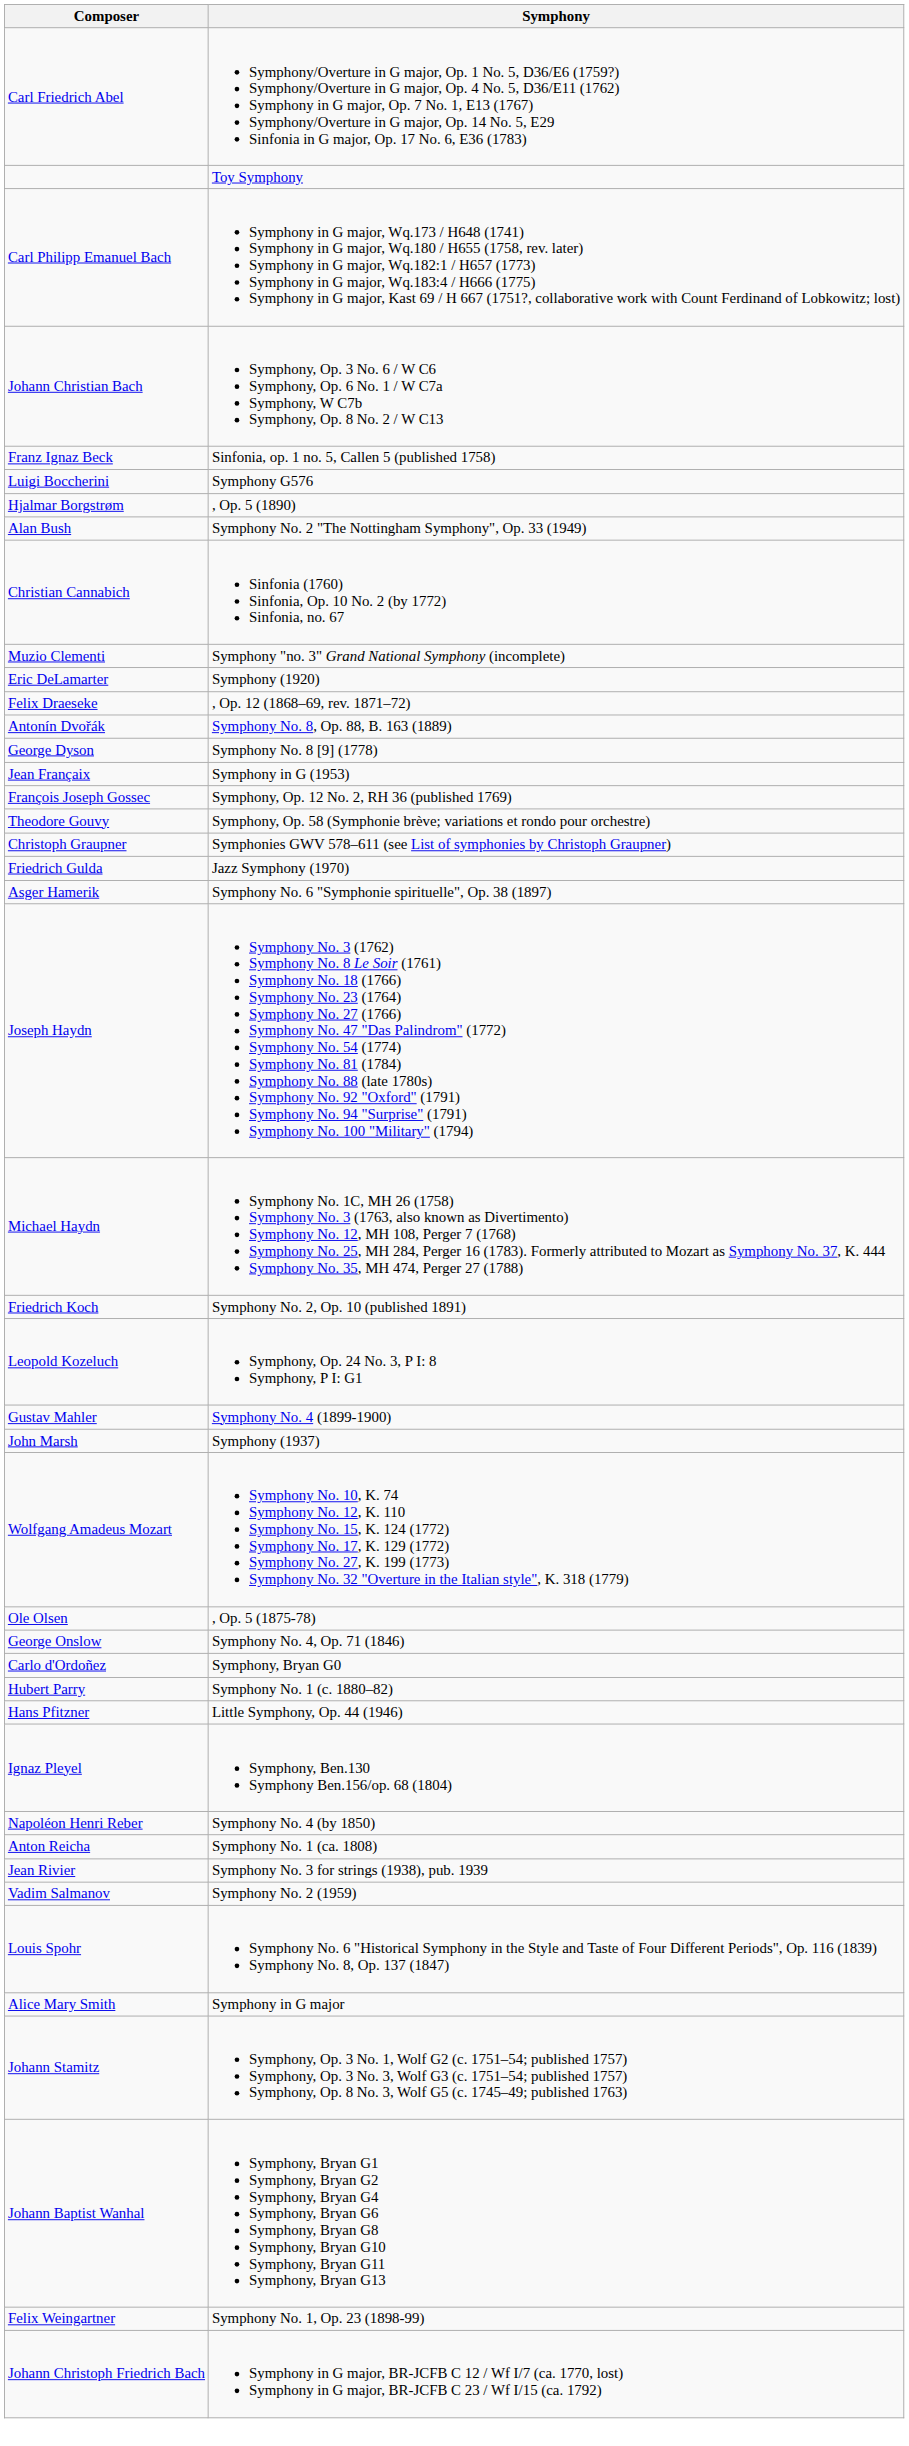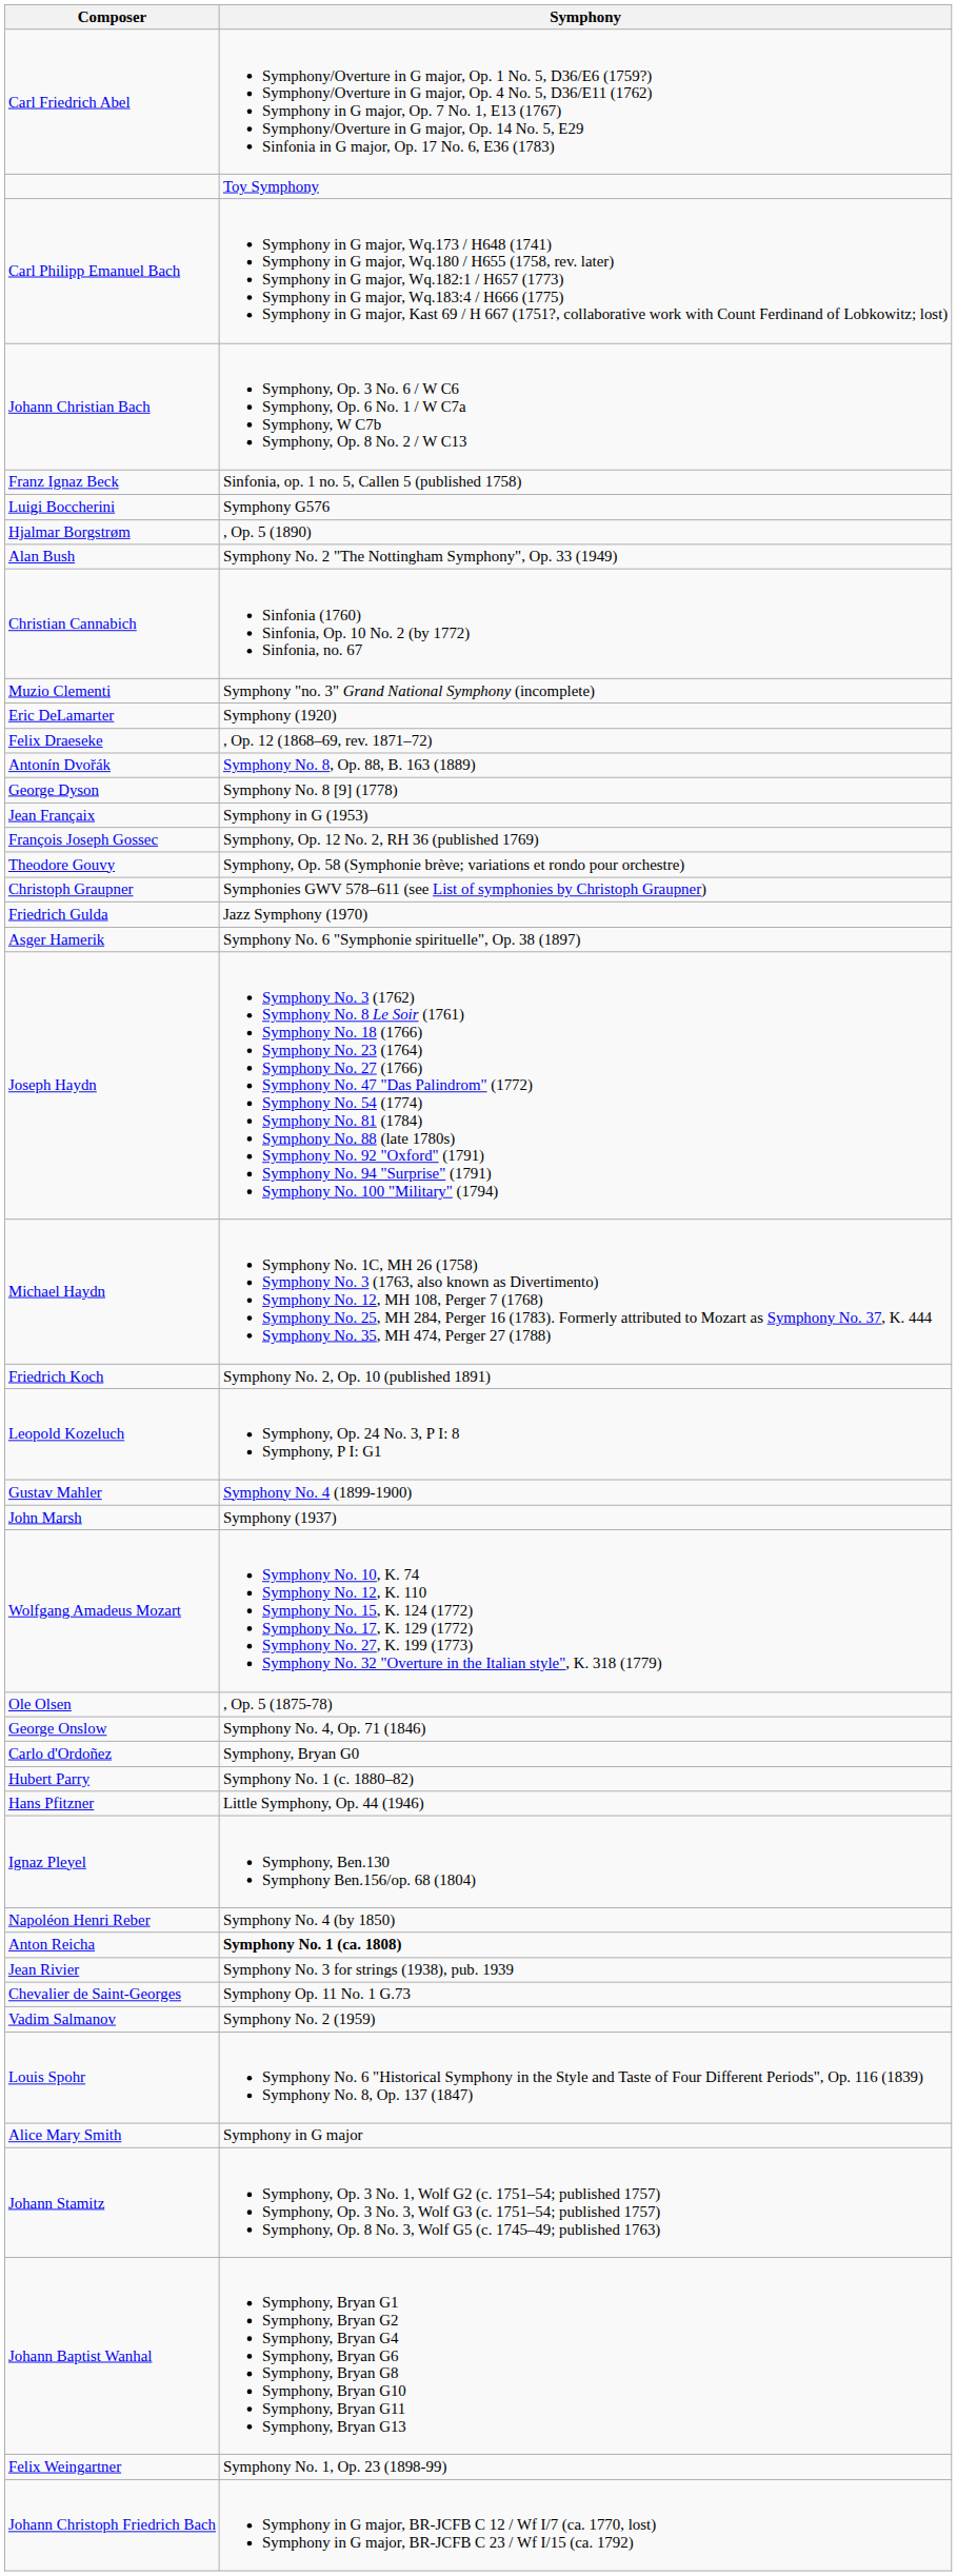Anton Reicha | Symphony: normal -> bold
+ row: Chevalier de Saint-Georges | Symphony Op. 11 No. 1 G.73
